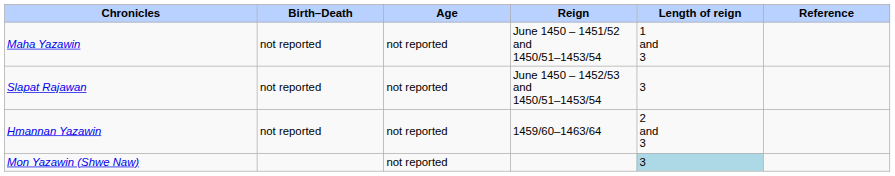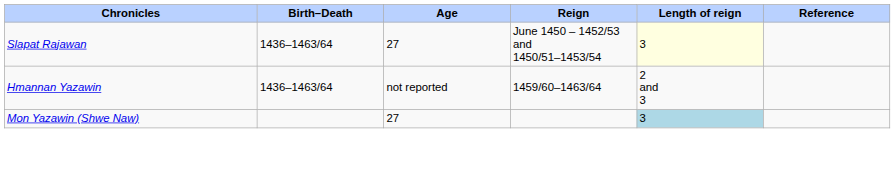- row: Maha Yazawin | not reported | not reported | June 1450 – 1451/52 and 1450/51–1453/54 | 1 and 3
Slapat Rajawan | Birth–Death: not reported -> 1436–1463/64
Slapat Rajawan | Age: not reported -> 27
Slapat Rajawan | Length of reign: no background -> lightyellow background
Hmannan Yazawin | Birth–Death: not reported -> 1436–1463/64
Mon Yazawin (Shwe Naw) | Age: not reported -> 27
